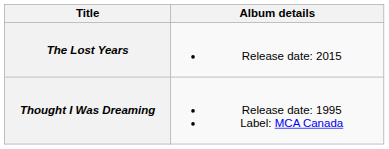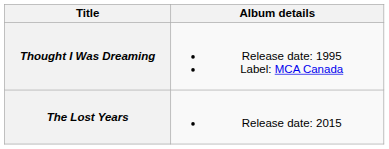rows swapped: Thought I Was Dreaming <-> The Lost Years
